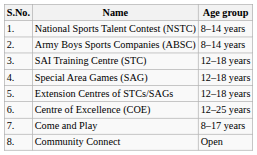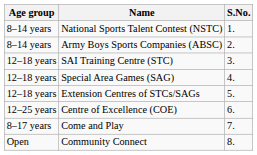columns swapped: S.No. <-> Age group
